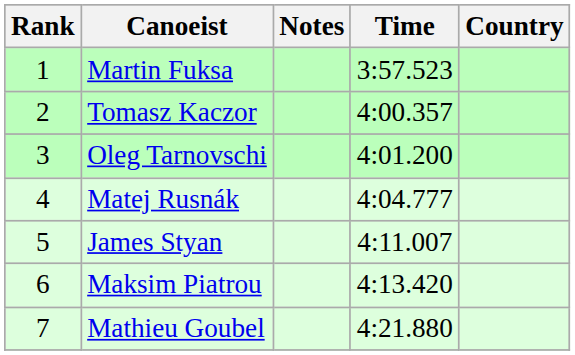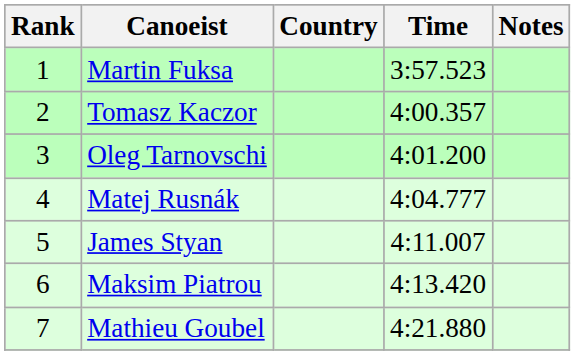columns swapped: Country <-> Notes
